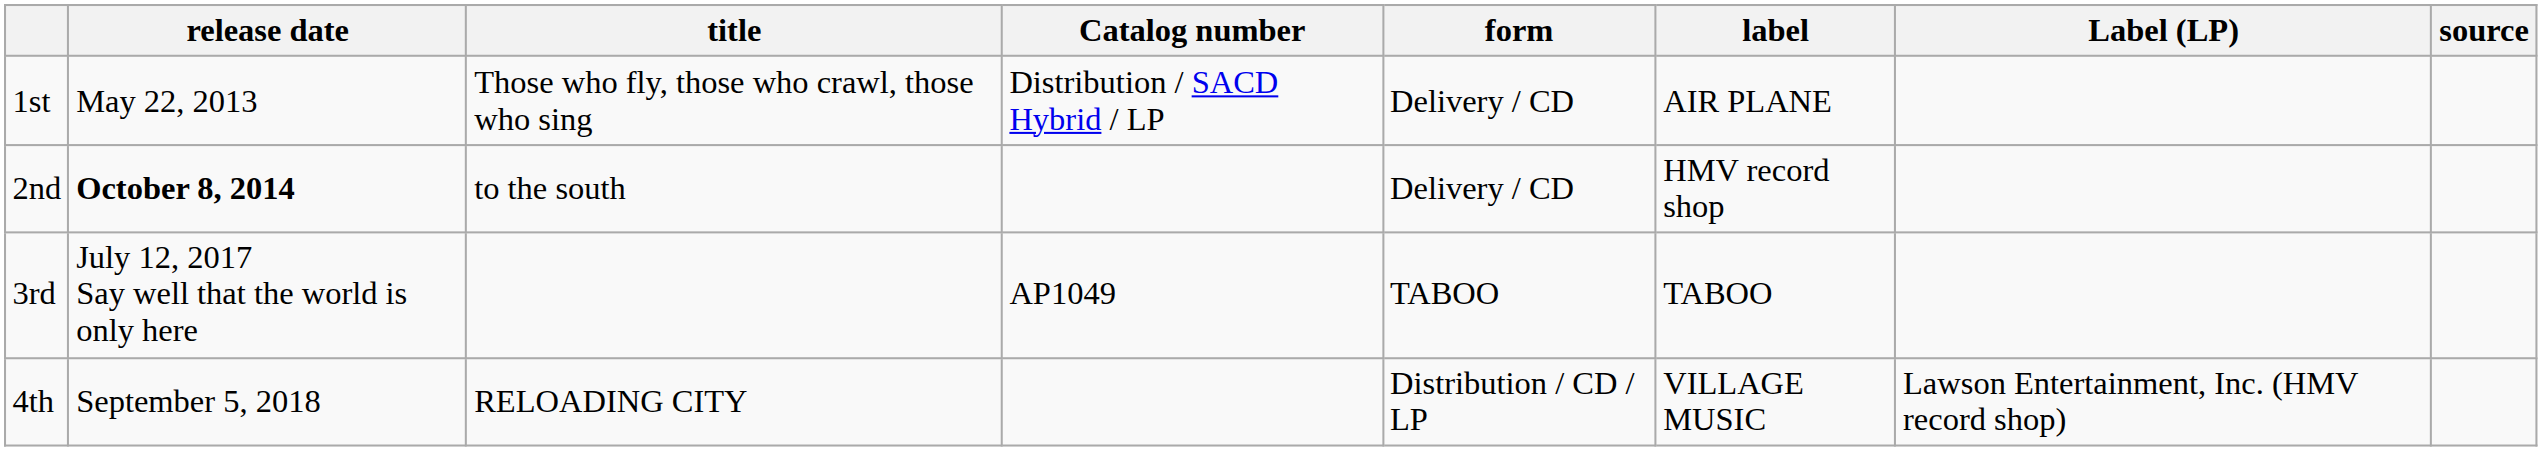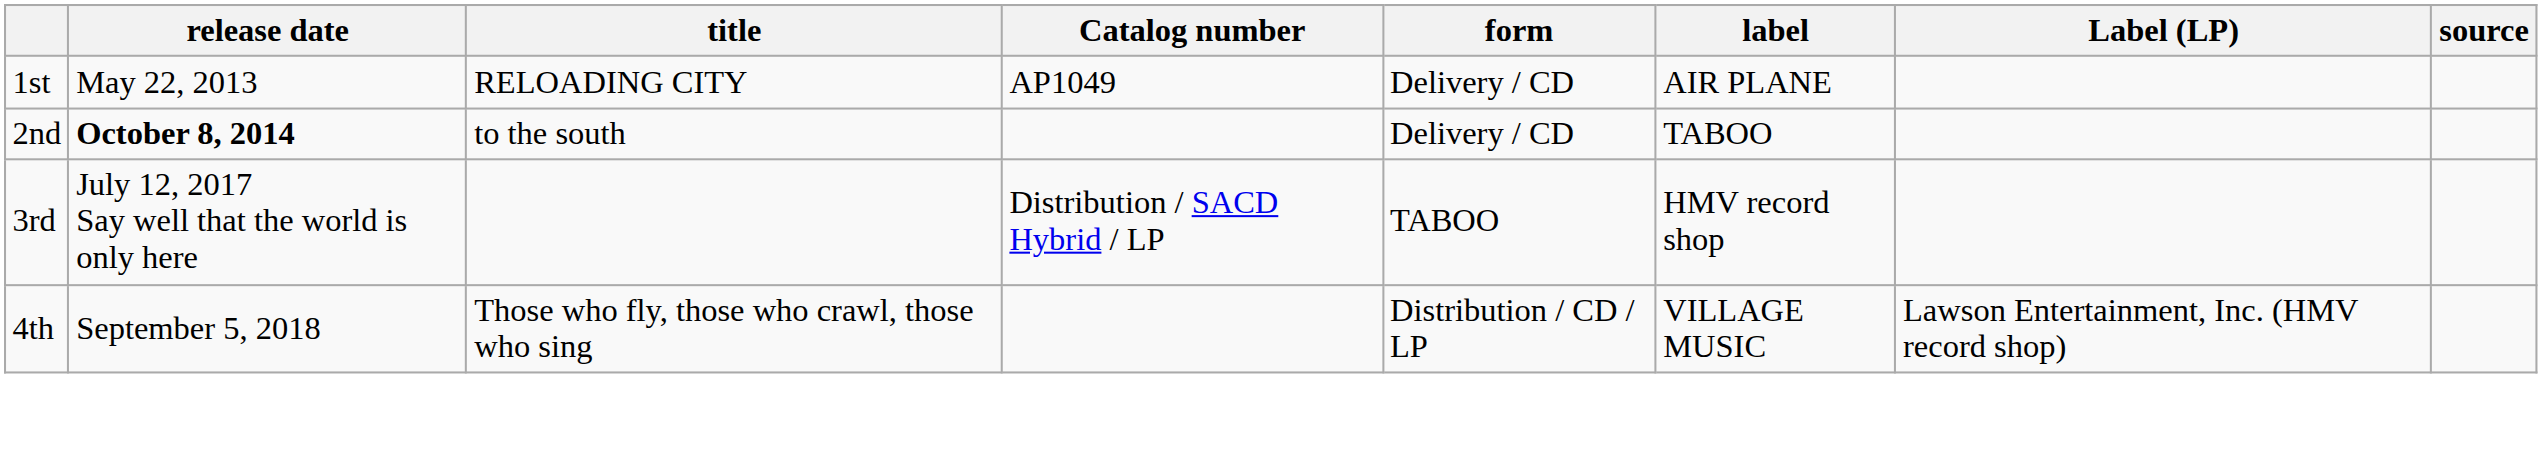1st | title: Those who fly, those who crawl, those who sing -> RELOADING CITY
1st | Catalog number: Distribution / SACD Hybrid / LP -> AP1049
2nd | label: HMV record shop -> TABOO
3rd | Catalog number: AP1049 -> Distribution / SACD Hybrid / LP
3rd | label: TABOO -> HMV record shop
4th | title: RELOADING CITY -> Those who fly, those who crawl, those who sing
